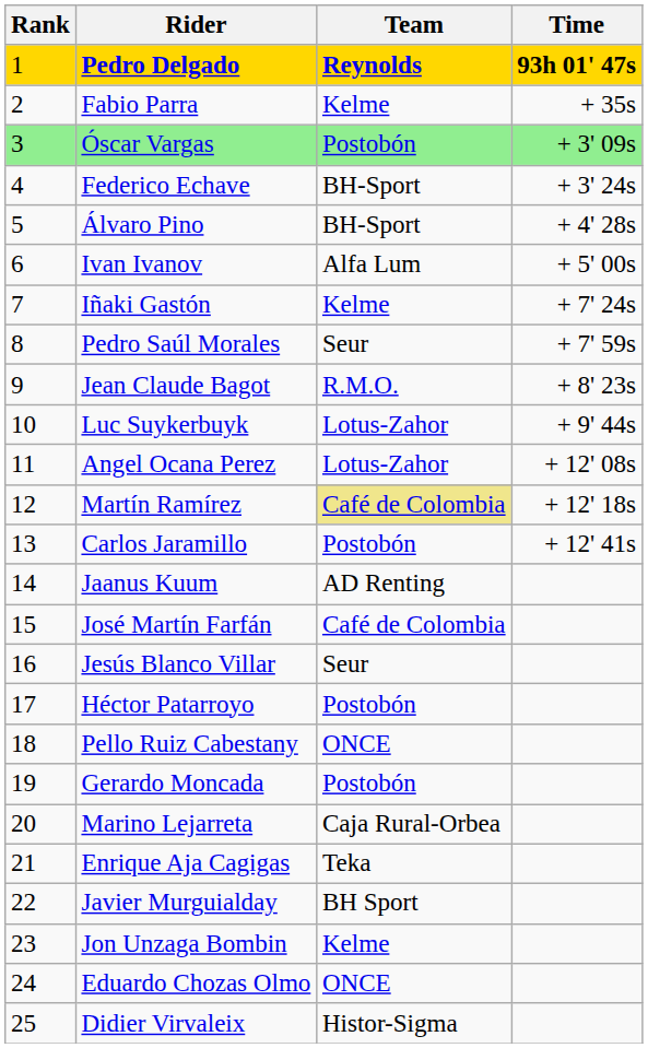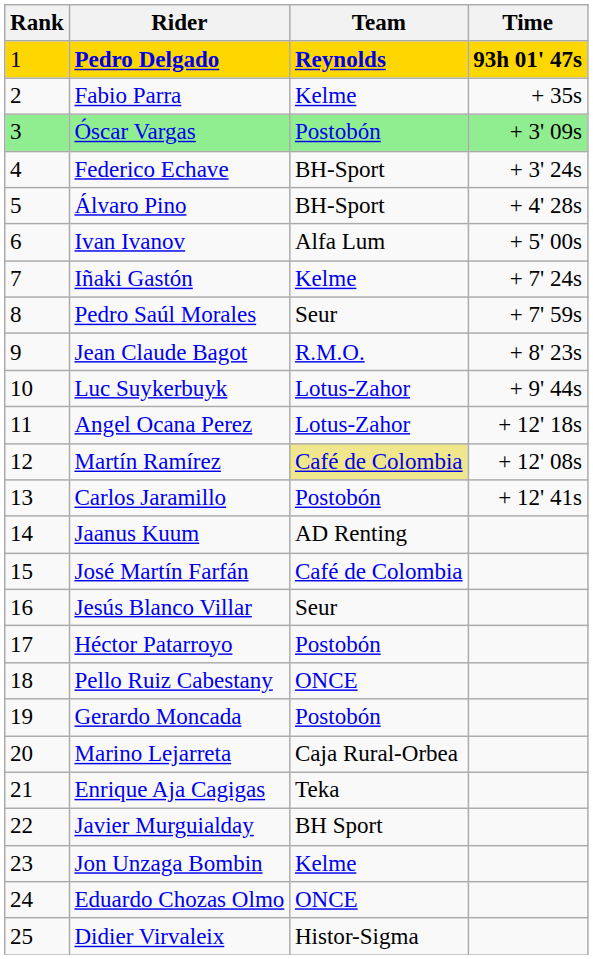Angel Ocana Perez | Time: + 12' 08s -> + 12' 18s
Martín Ramírez | Time: + 12' 18s -> + 12' 08s
